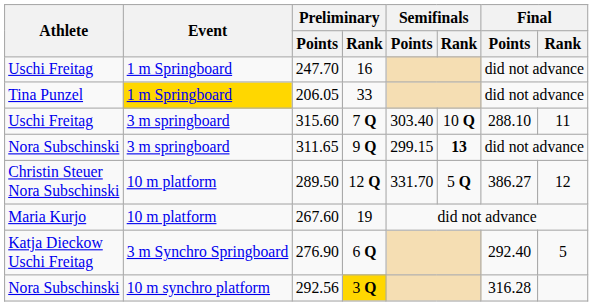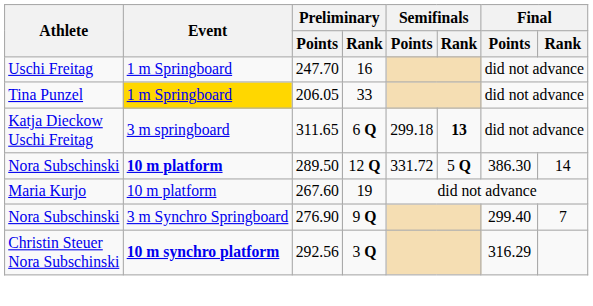- row: Uschi Freitag | 3 m springboard | 315.60 | 7 Q | 303.40 | 10 Q | 288.10 | 11
311.65 | Athlete: Nora Subschinski -> Katja Dieckow Uschi Freitag
311.65 | Preliminary / Rank: 9 Q -> 6 Q
311.65 | Semifinals / Points: 299.15 -> 299.18
289.50 | Athlete: Christin Steuer Nora Subschinski -> Nora Subschinski
289.50 | Event: normal -> bold
289.50 | Semifinals / Points: 331.70 -> 331.72
289.50 | Final / Points: 386.27 -> 386.30
289.50 | Final / Rank: 12 -> 14
276.90 | Athlete: Katja Dieckow Uschi Freitag -> Nora Subschinski
276.90 | Preliminary / Rank: 6 Q -> 9 Q
276.90 | Final / Points: 292.40 -> 299.40
276.90 | Final / Rank: 5 -> 7
292.56 | Athlete: Nora Subschinski -> Christin Steuer Nora Subschinski
292.56 | Event: normal -> bold
292.56 | Preliminary / Rank: gold background -> no background
292.56 | Final / Points: 316.28 -> 316.29
